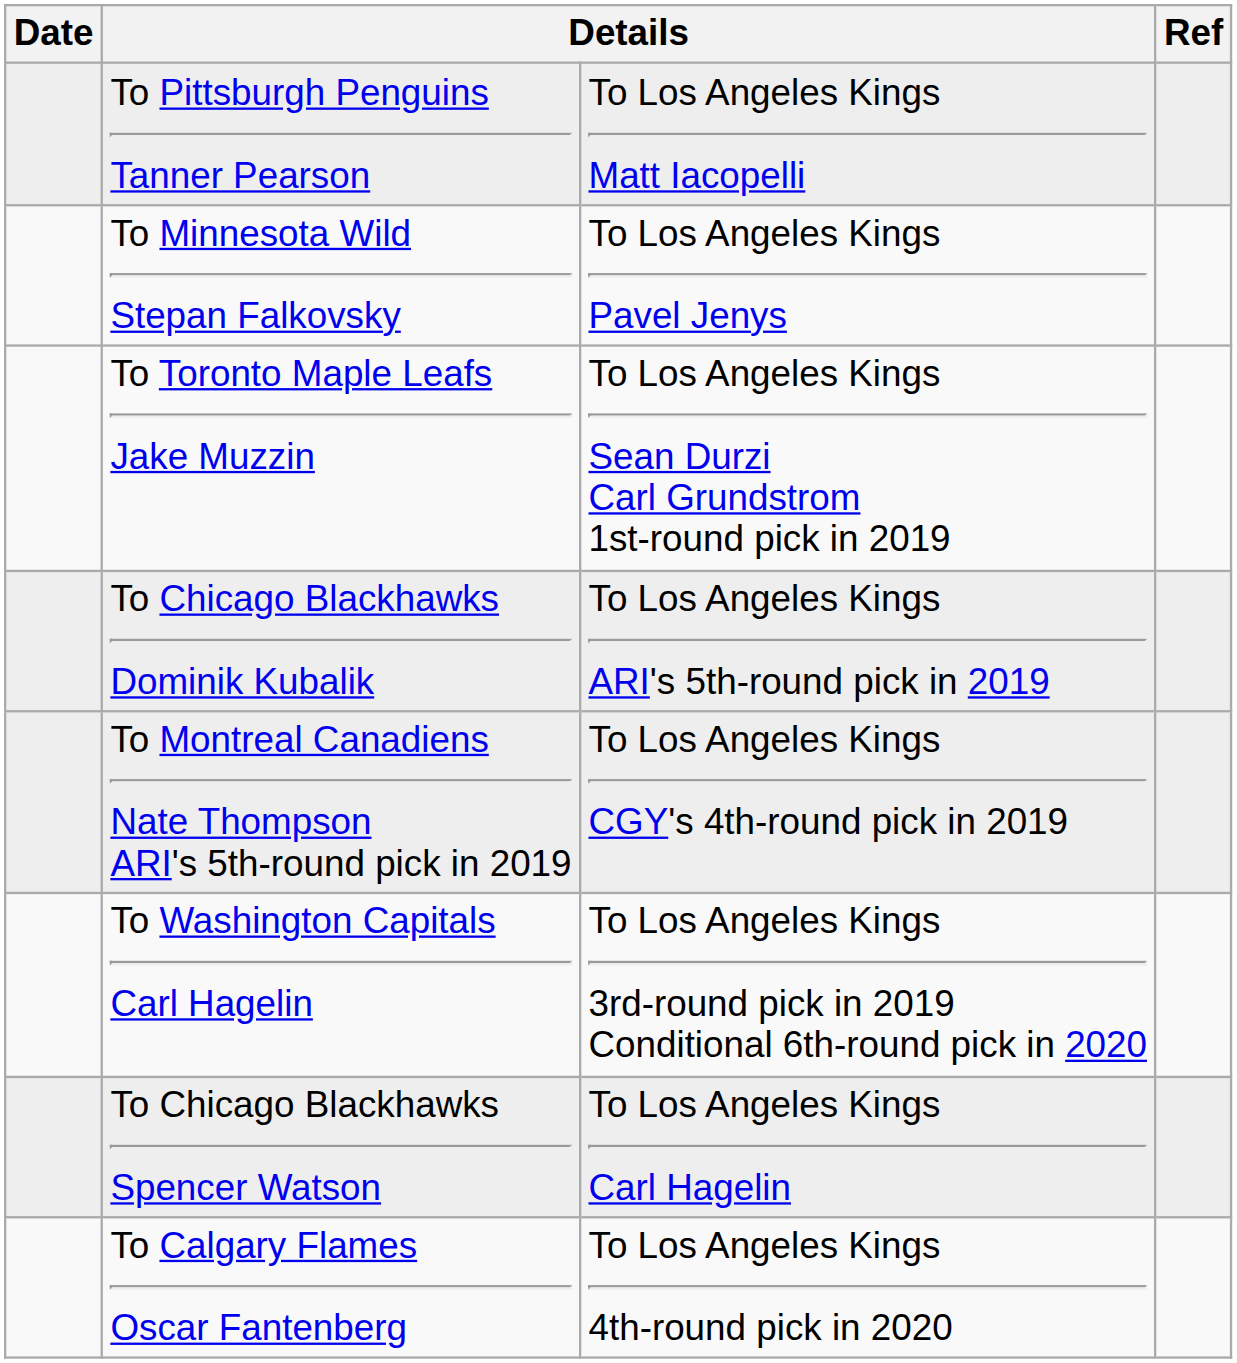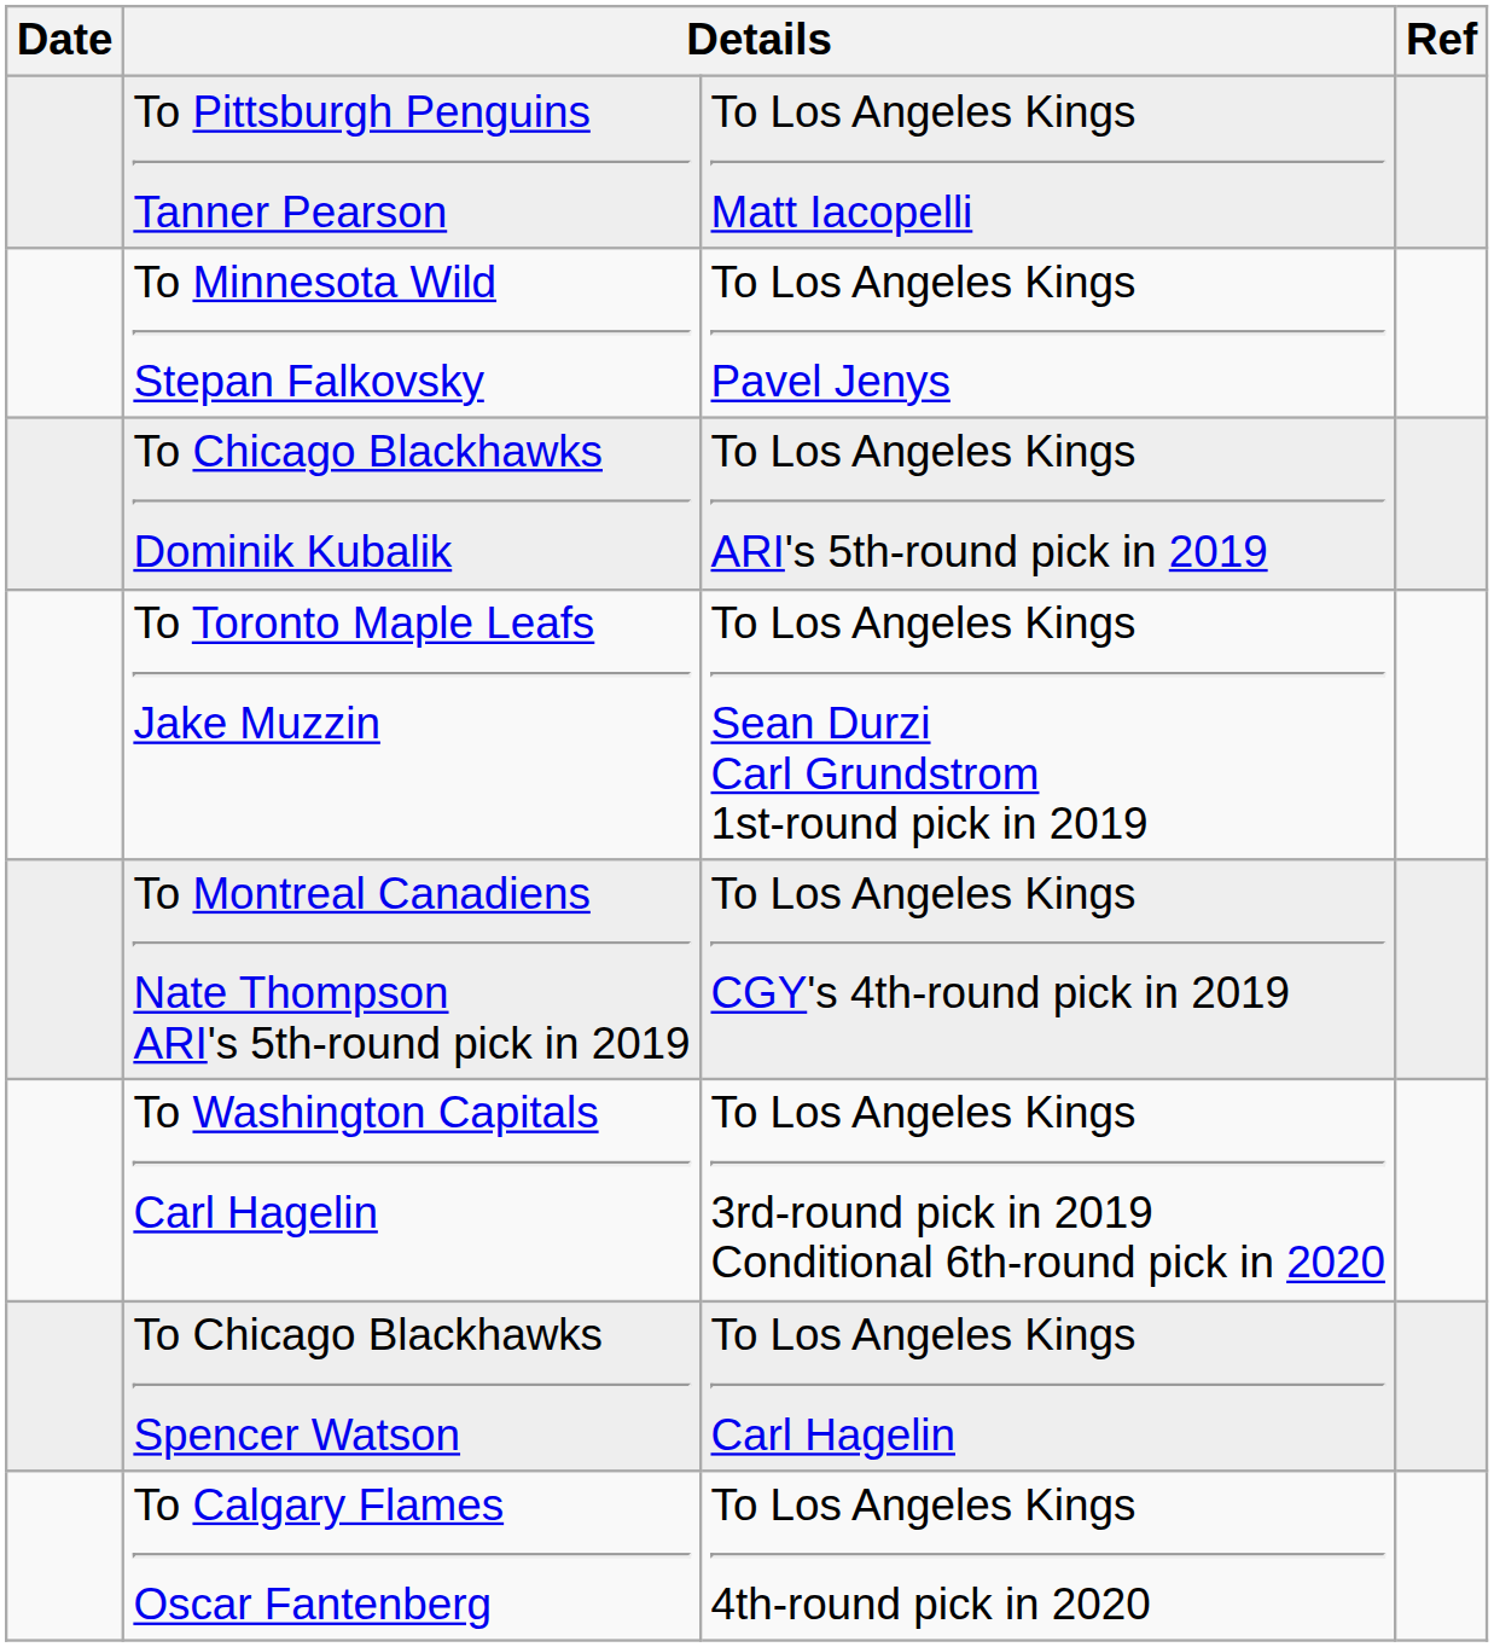rows swapped: To Chicago Blackhawks Dominik Kubalik <-> To Toronto Maple Leafs Jake Muzzin
